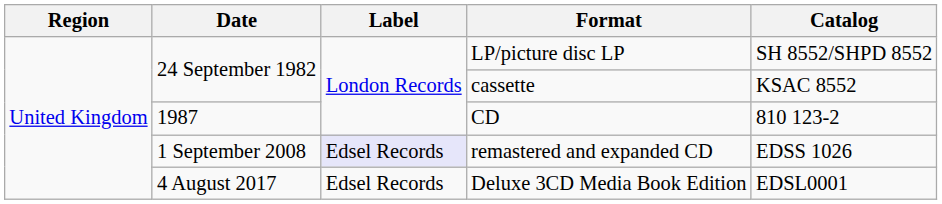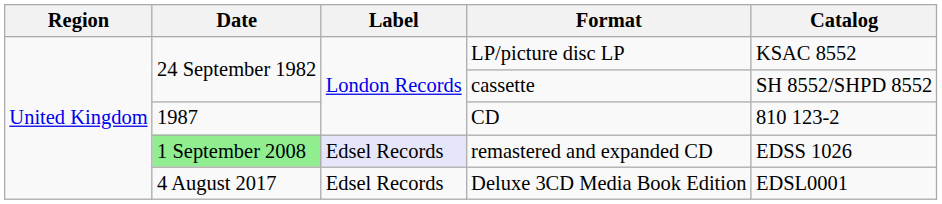LP/picture disc LP | Catalog: SH 8552/SHPD 8552 -> KSAC 8552
cassette | Catalog: KSAC 8552 -> SH 8552/SHPD 8552
remastered and expanded CD | Date: no background -> lightgreen background
